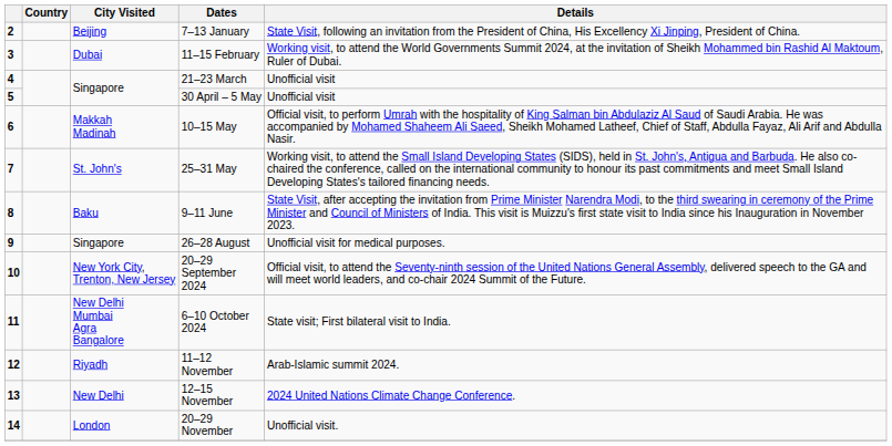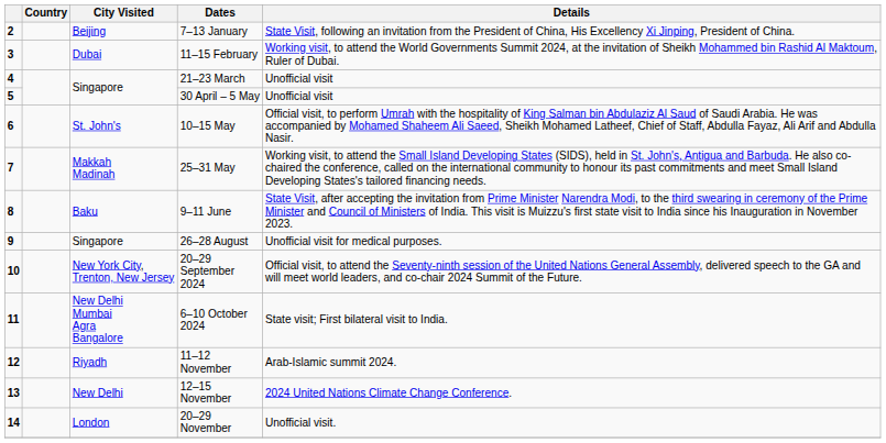10–15 May | City Visited: Makkah Madinah -> St. John's
25–31 May | City Visited: St. John's -> Makkah Madinah
